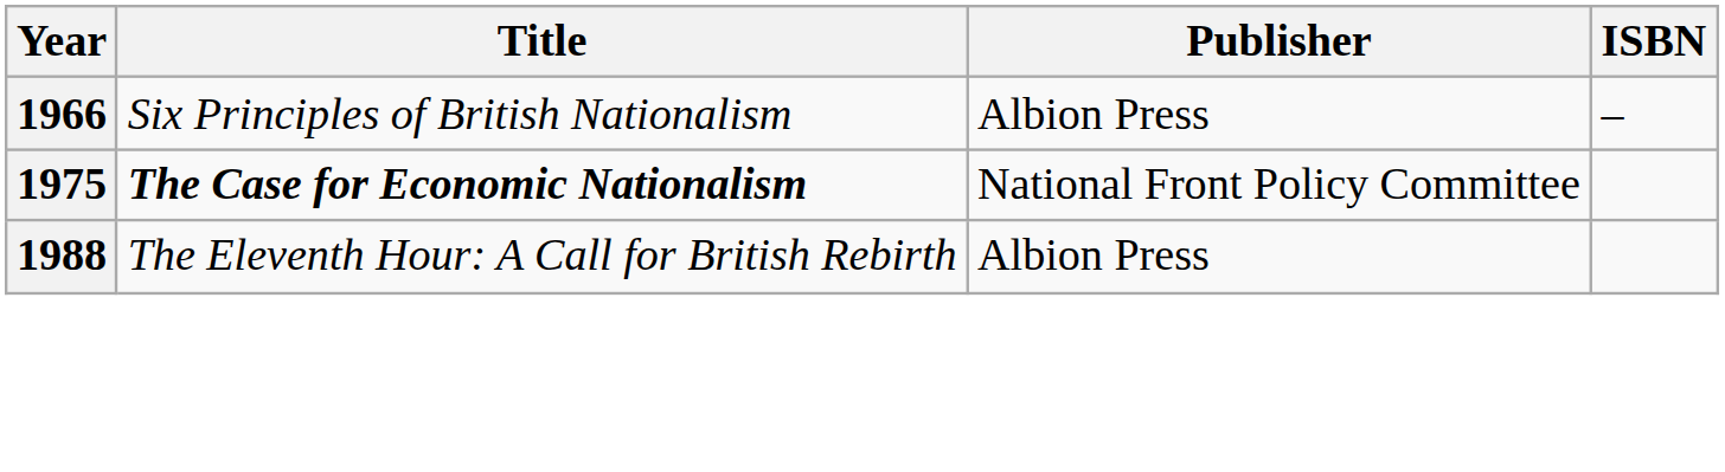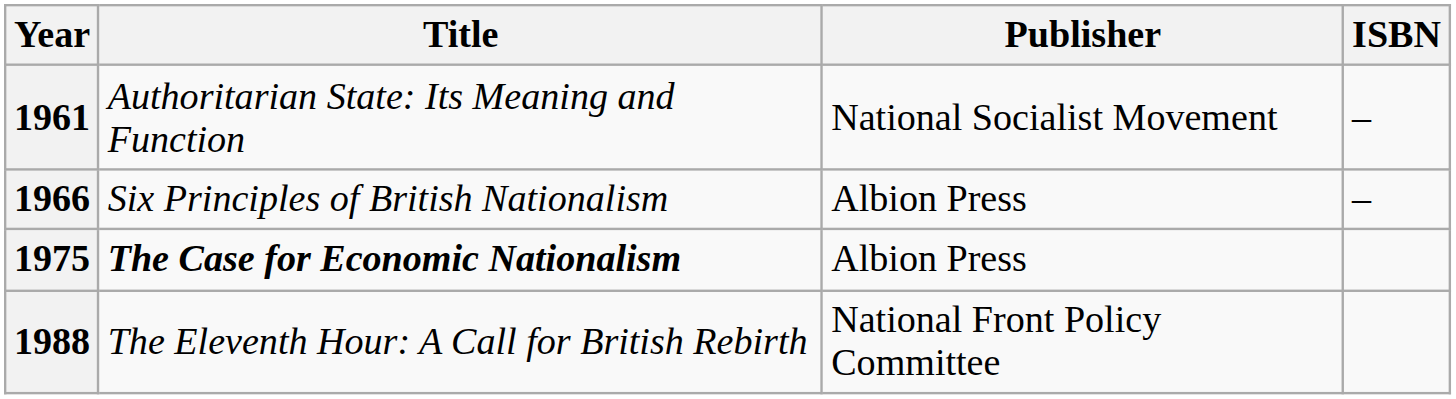+ row: 1961 | Authoritarian State: Its Meaning and Function | National Socialist Movement | –
1975 | Publisher: National Front Policy Committee -> Albion Press
1988 | Publisher: Albion Press -> National Front Policy Committee
